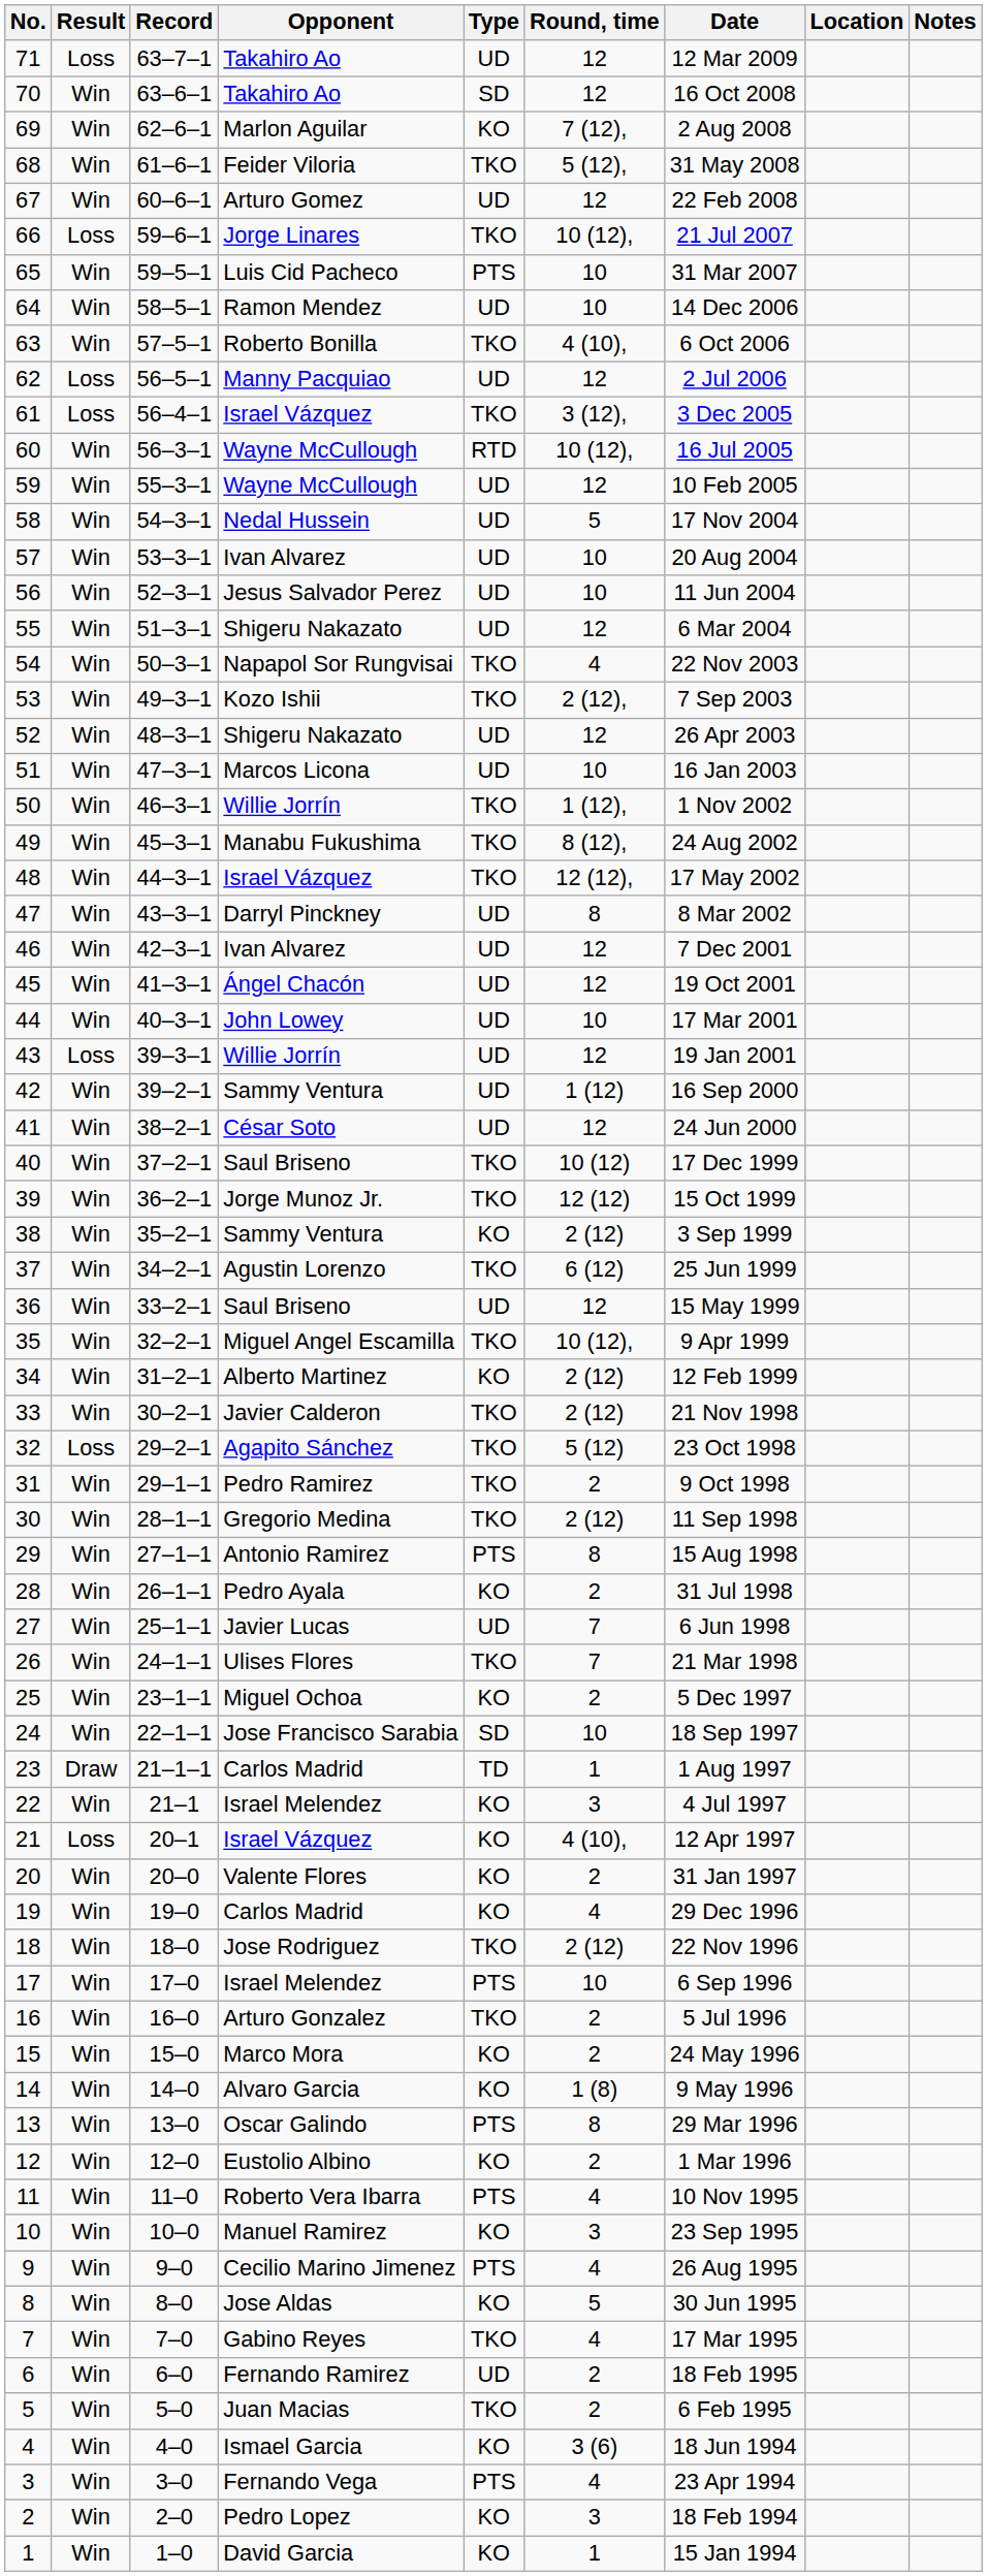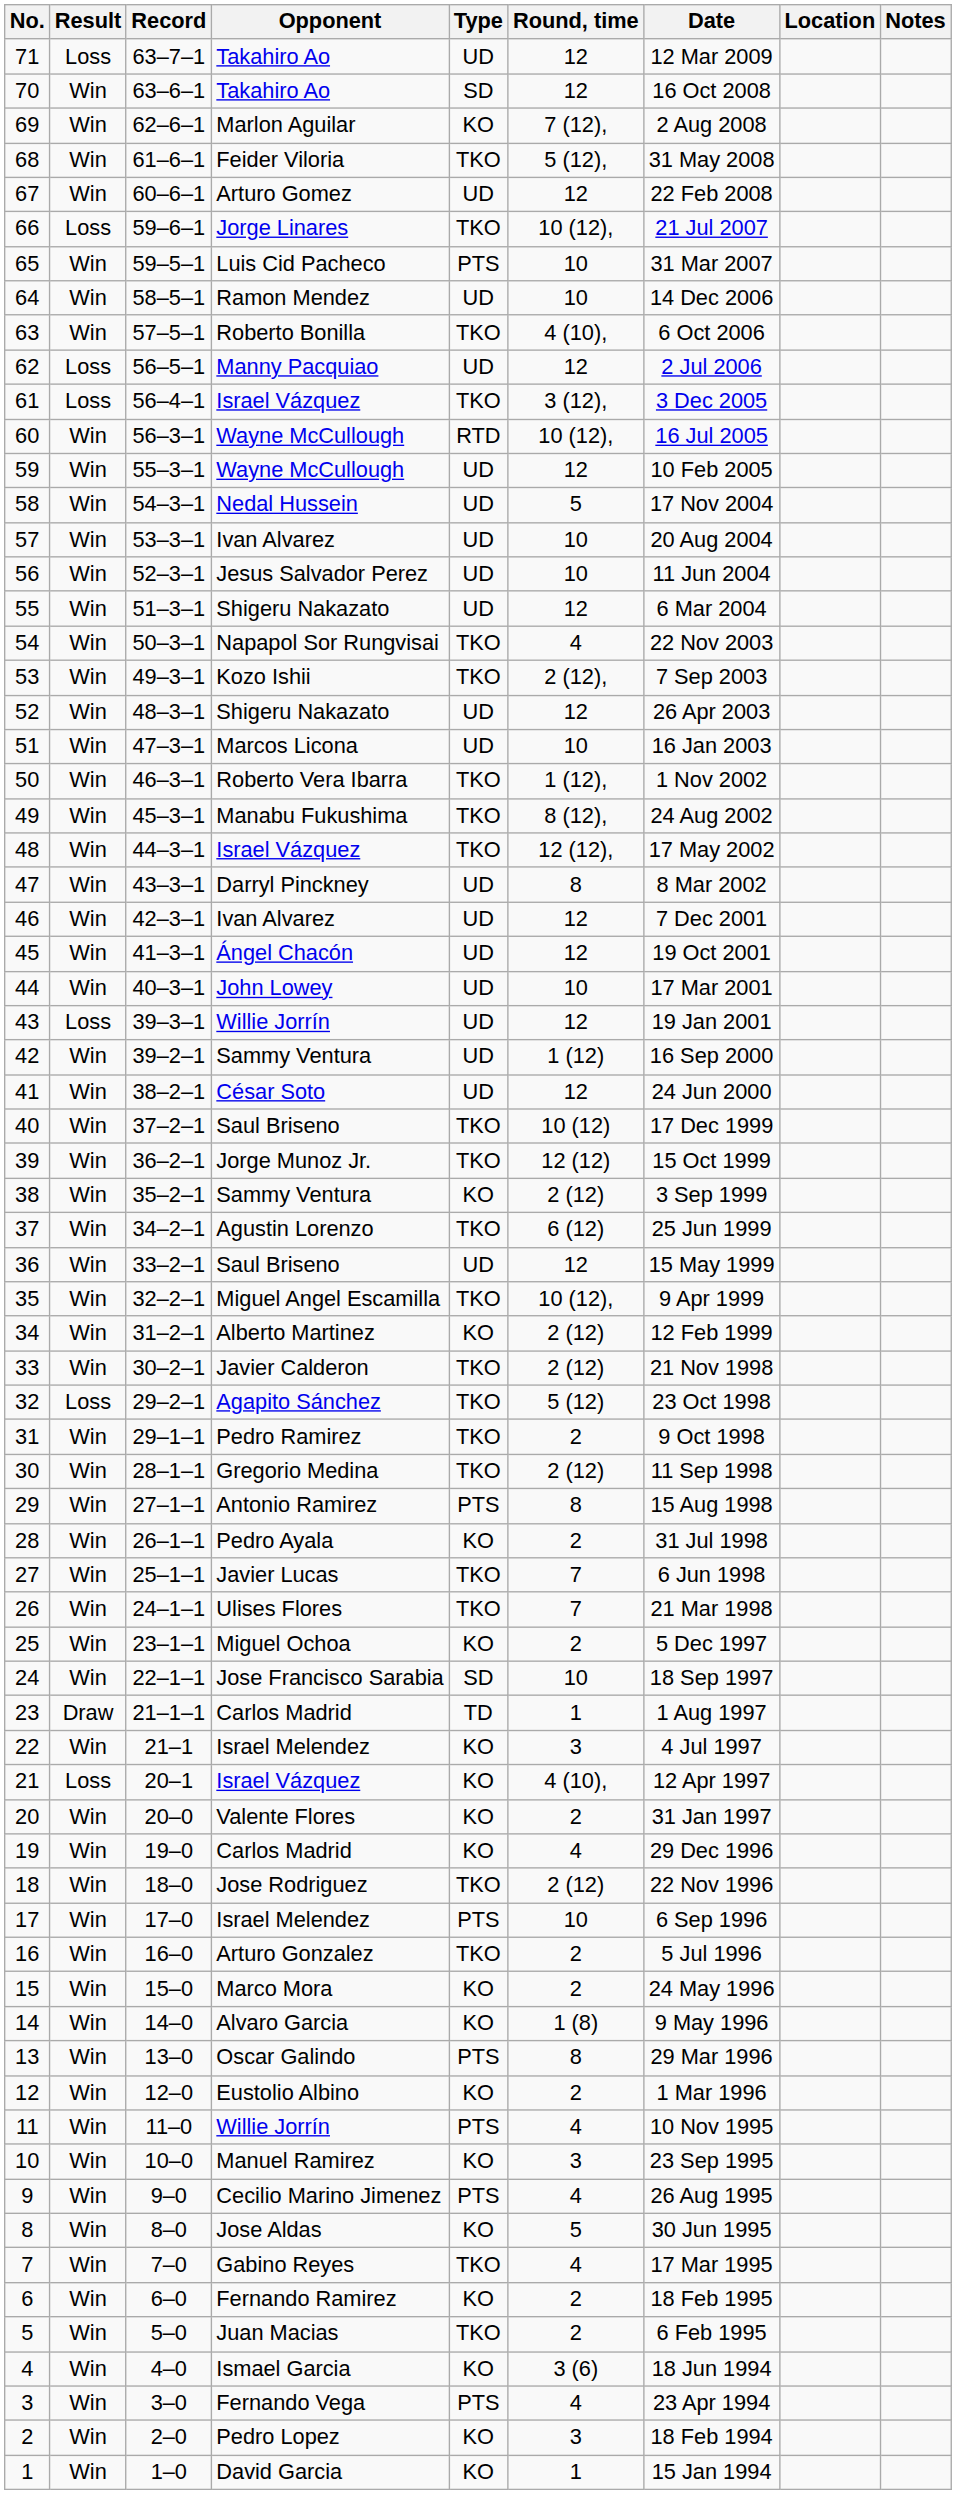50 | Opponent: Willie Jorrín -> Roberto Vera Ibarra
27 | Type: UD -> TKO
11 | Opponent: Roberto Vera Ibarra -> Willie Jorrín
6 | Type: UD -> KO
